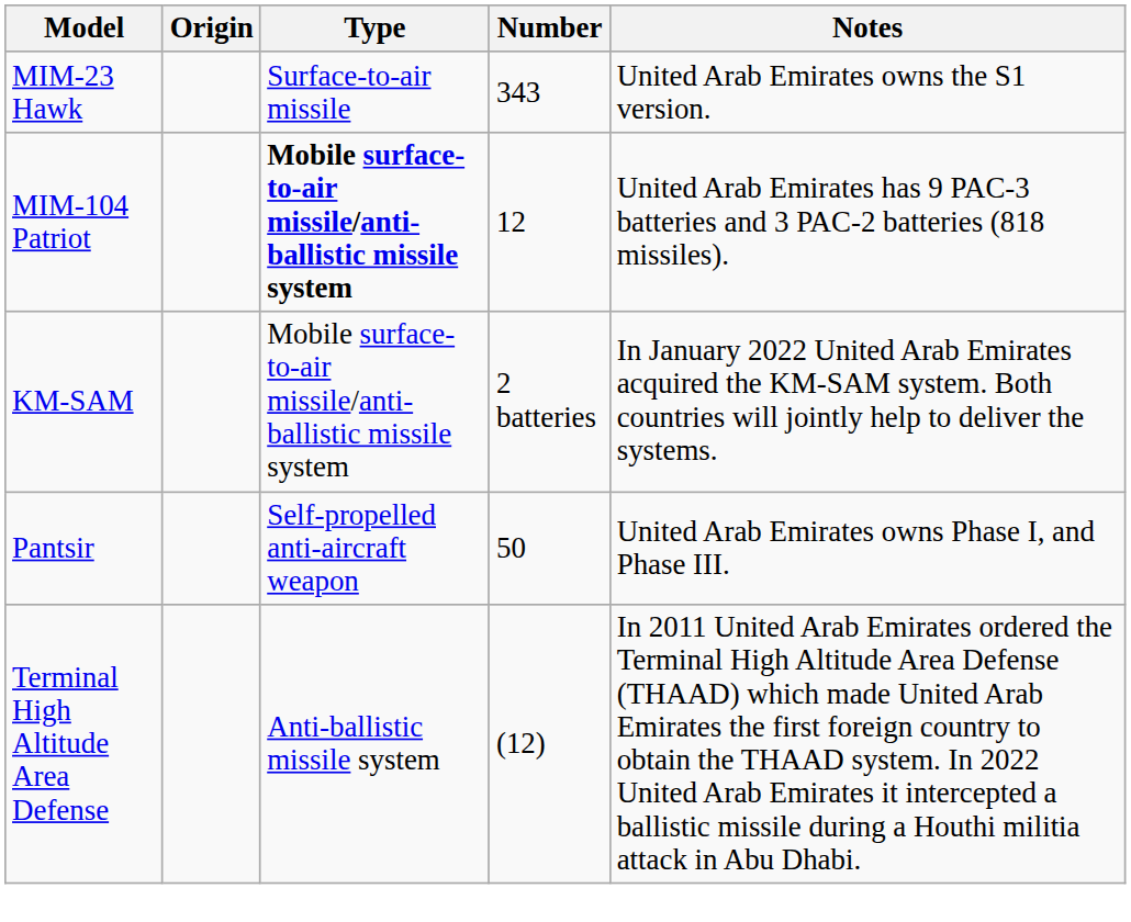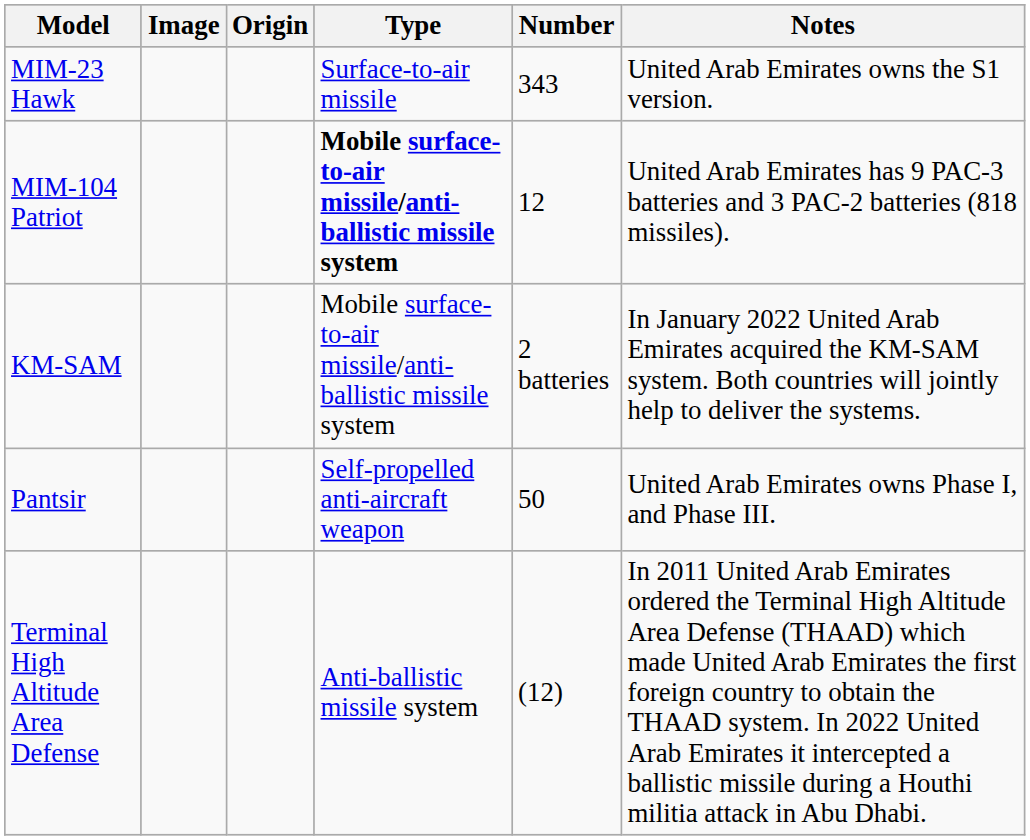+ column: Image
